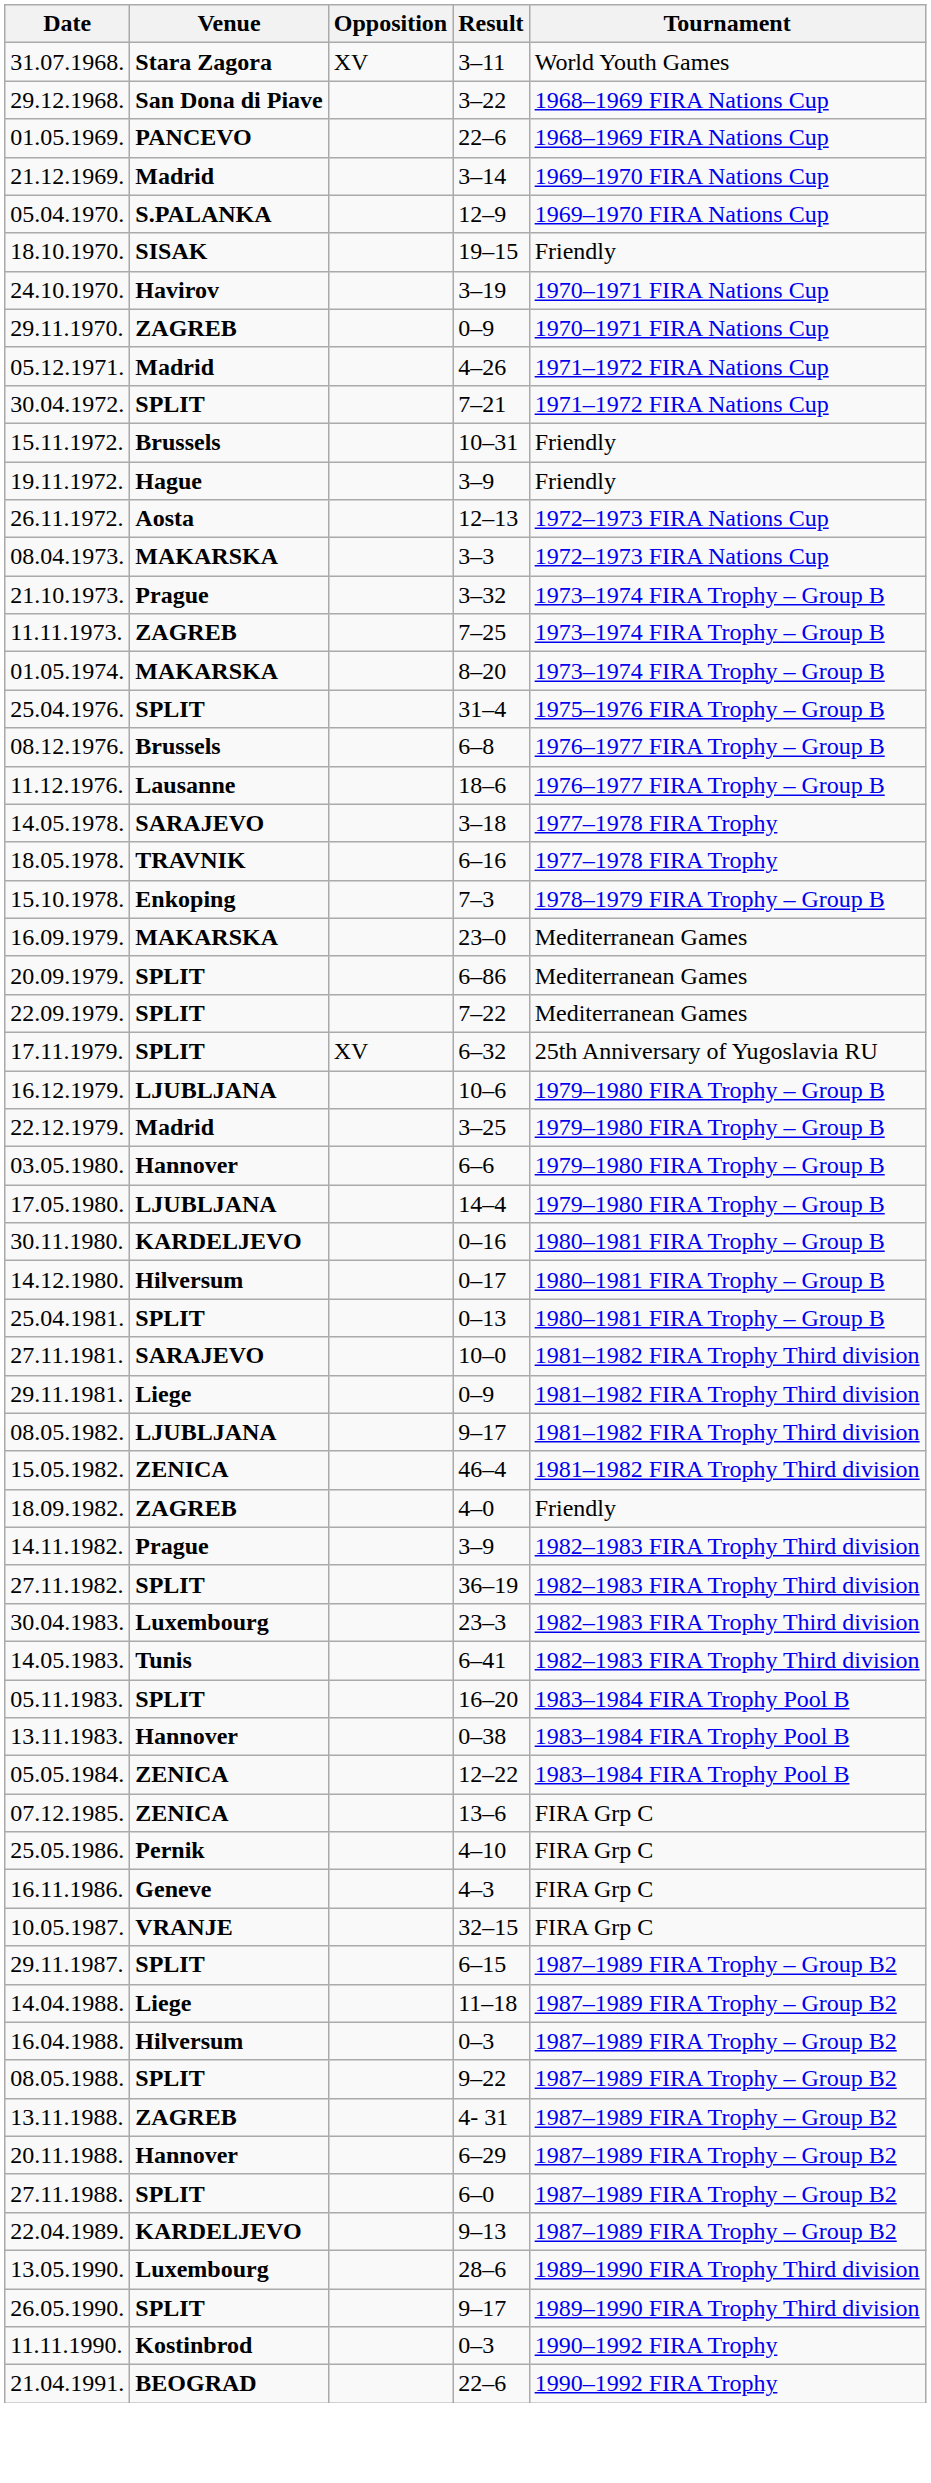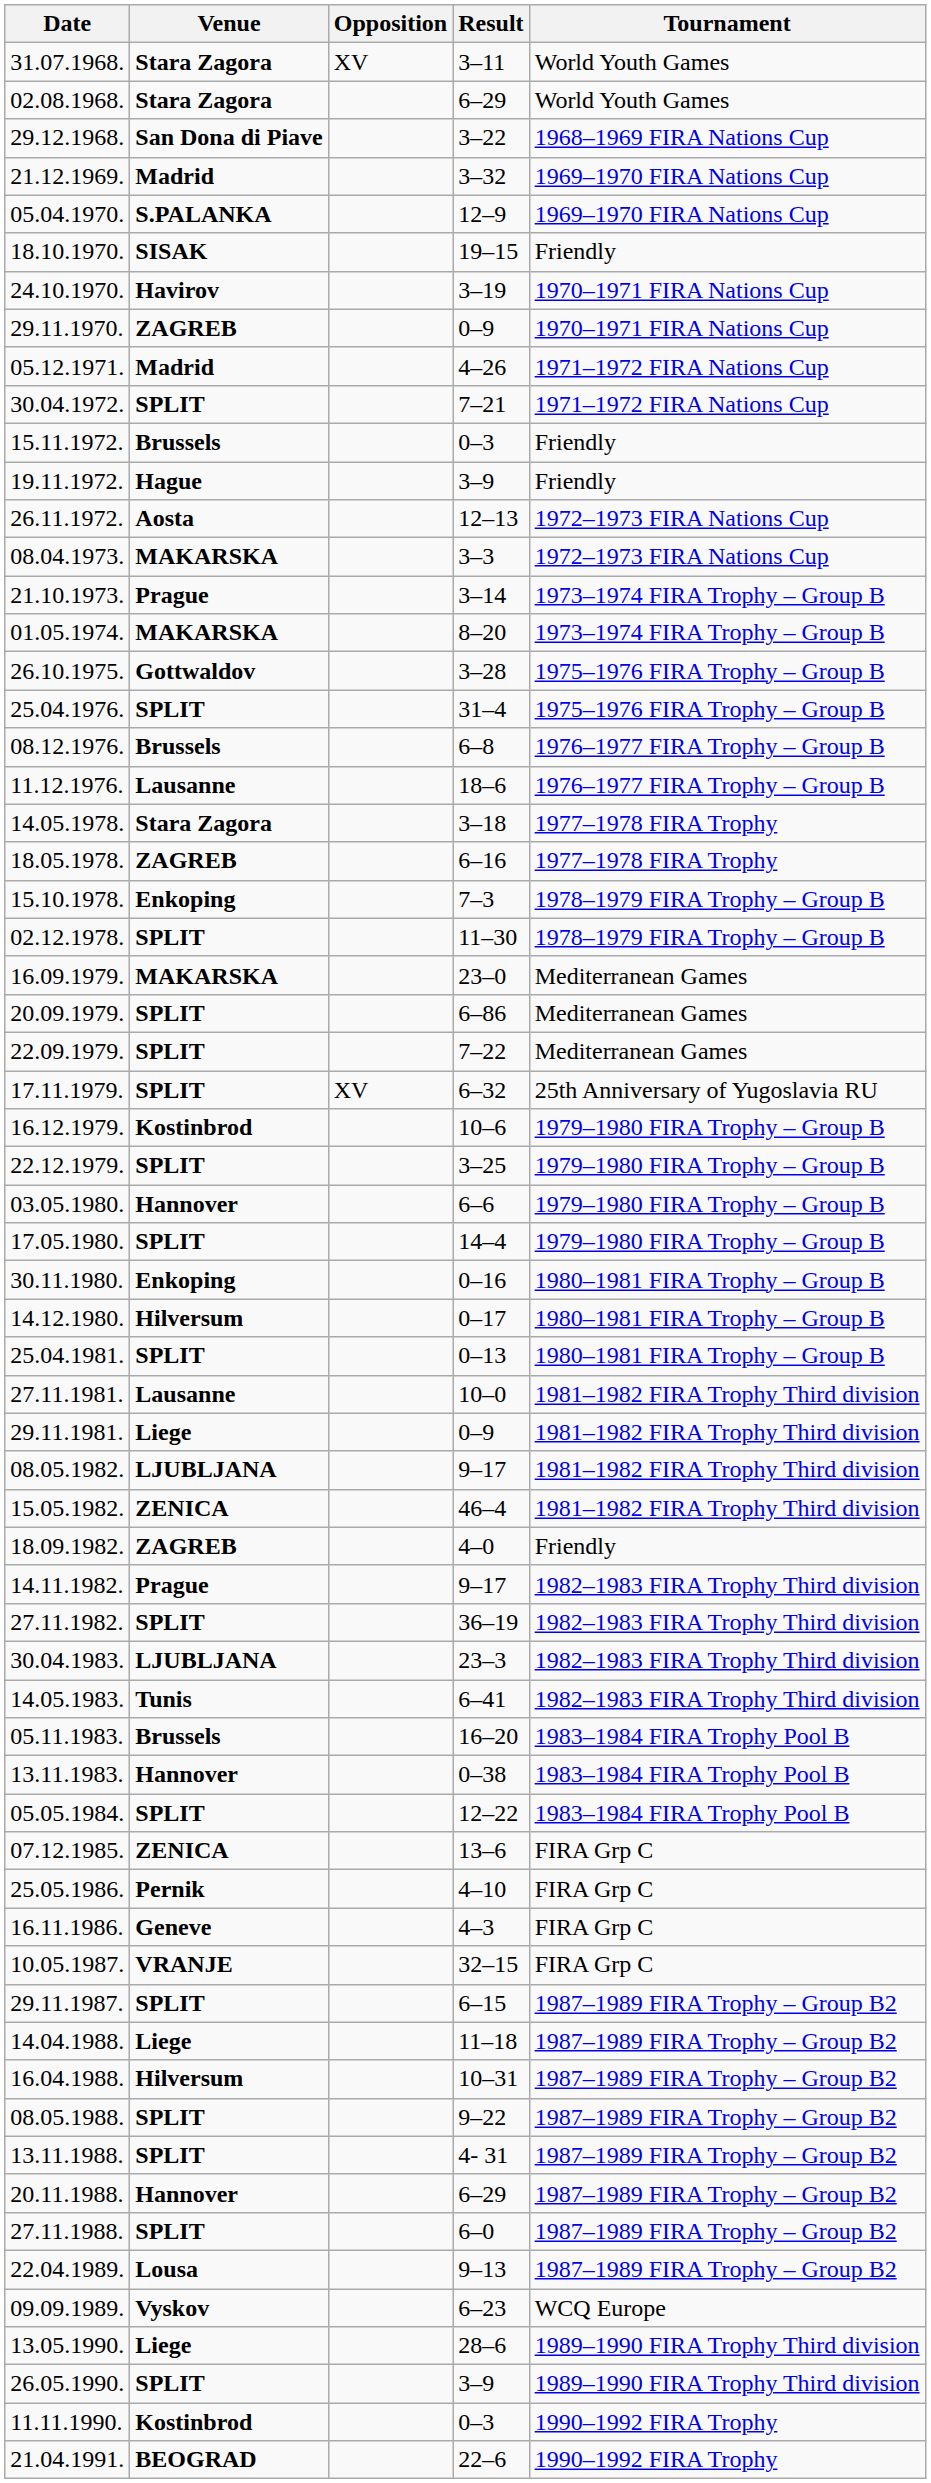+ row: 02.08.1968. | Stara Zagora | 6–29 | World Youth Games
- row: 01.05.1969. | PANCEVO | 22–6 | 1968–1969 FIRA Nations Cup
21.12.1969. | Result: 3–14 -> 3–32
15.11.1972. | Result: 10–31 -> 0–3
21.10.1973. | Result: 3–32 -> 3–14
- row: 11.11.1973. | ZAGREB | 7–25 | 1973–1974 FIRA Trophy – Group B
+ row: 26.10.1975. | Gottwaldov | 3–28 | 1975–1976 FIRA Trophy – Group B
14.05.1978. | Venue: SARAJEVO -> Stara Zagora
18.05.1978. | Venue: TRAVNIK -> ZAGREB
+ row: 02.12.1978. | SPLIT | 11–30 | 1978–1979 FIRA Trophy – Group B
16.12.1979. | Venue: LJUBLJANA -> Kostinbrod
22.12.1979. | Venue: Madrid -> SPLIT
17.05.1980. | Venue: LJUBLJANA -> SPLIT
30.11.1980. | Venue: KARDELJEVO -> Enkoping
27.11.1981. | Venue: SARAJEVO -> Lausanne
14.11.1982. | Result: 3–9 -> 9–17
30.04.1983. | Venue: Luxembourg -> LJUBLJANA
05.11.1983. | Venue: SPLIT -> Brussels
05.05.1984. | Venue: ZENICA -> SPLIT
16.04.1988. | Result: 0–3 -> 10–31
13.11.1988. | Venue: ZAGREB -> SPLIT
22.04.1989. | Venue: KARDELJEVO -> Lousa
+ row: 09.09.1989. | Vyskov | 6–23 | WCQ Europe
13.05.1990. | Venue: Luxembourg -> Liege
26.05.1990. | Result: 9–17 -> 3–9
